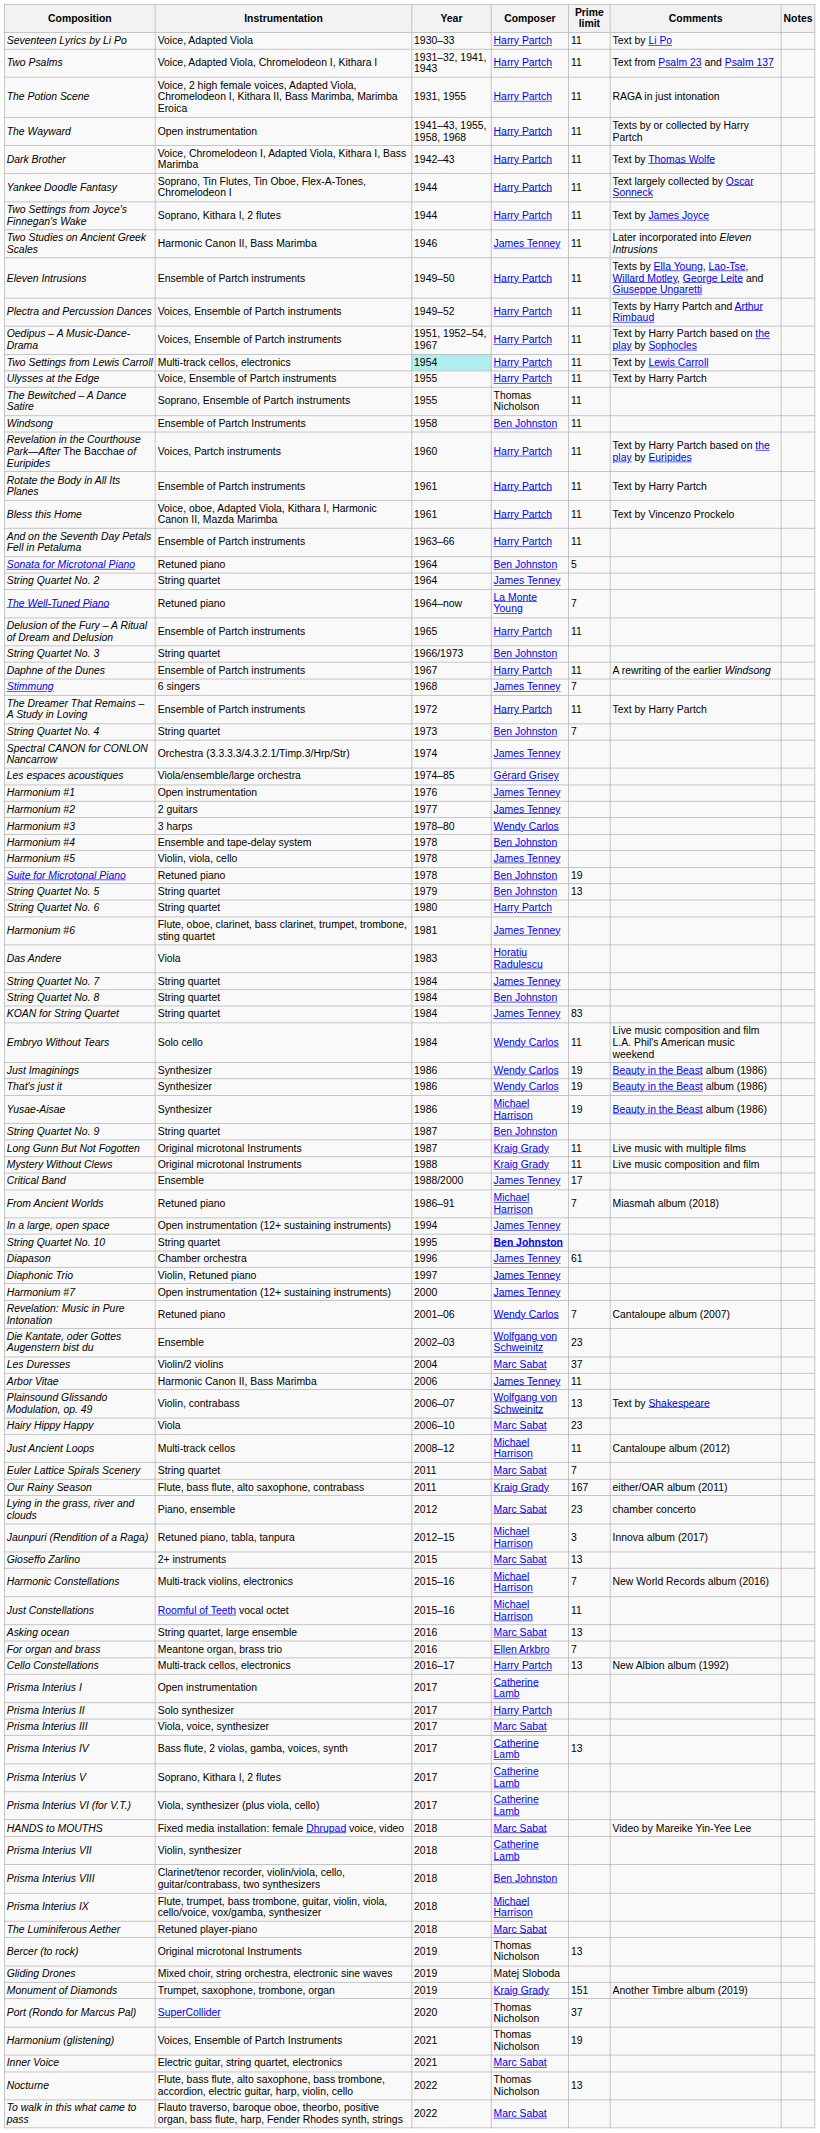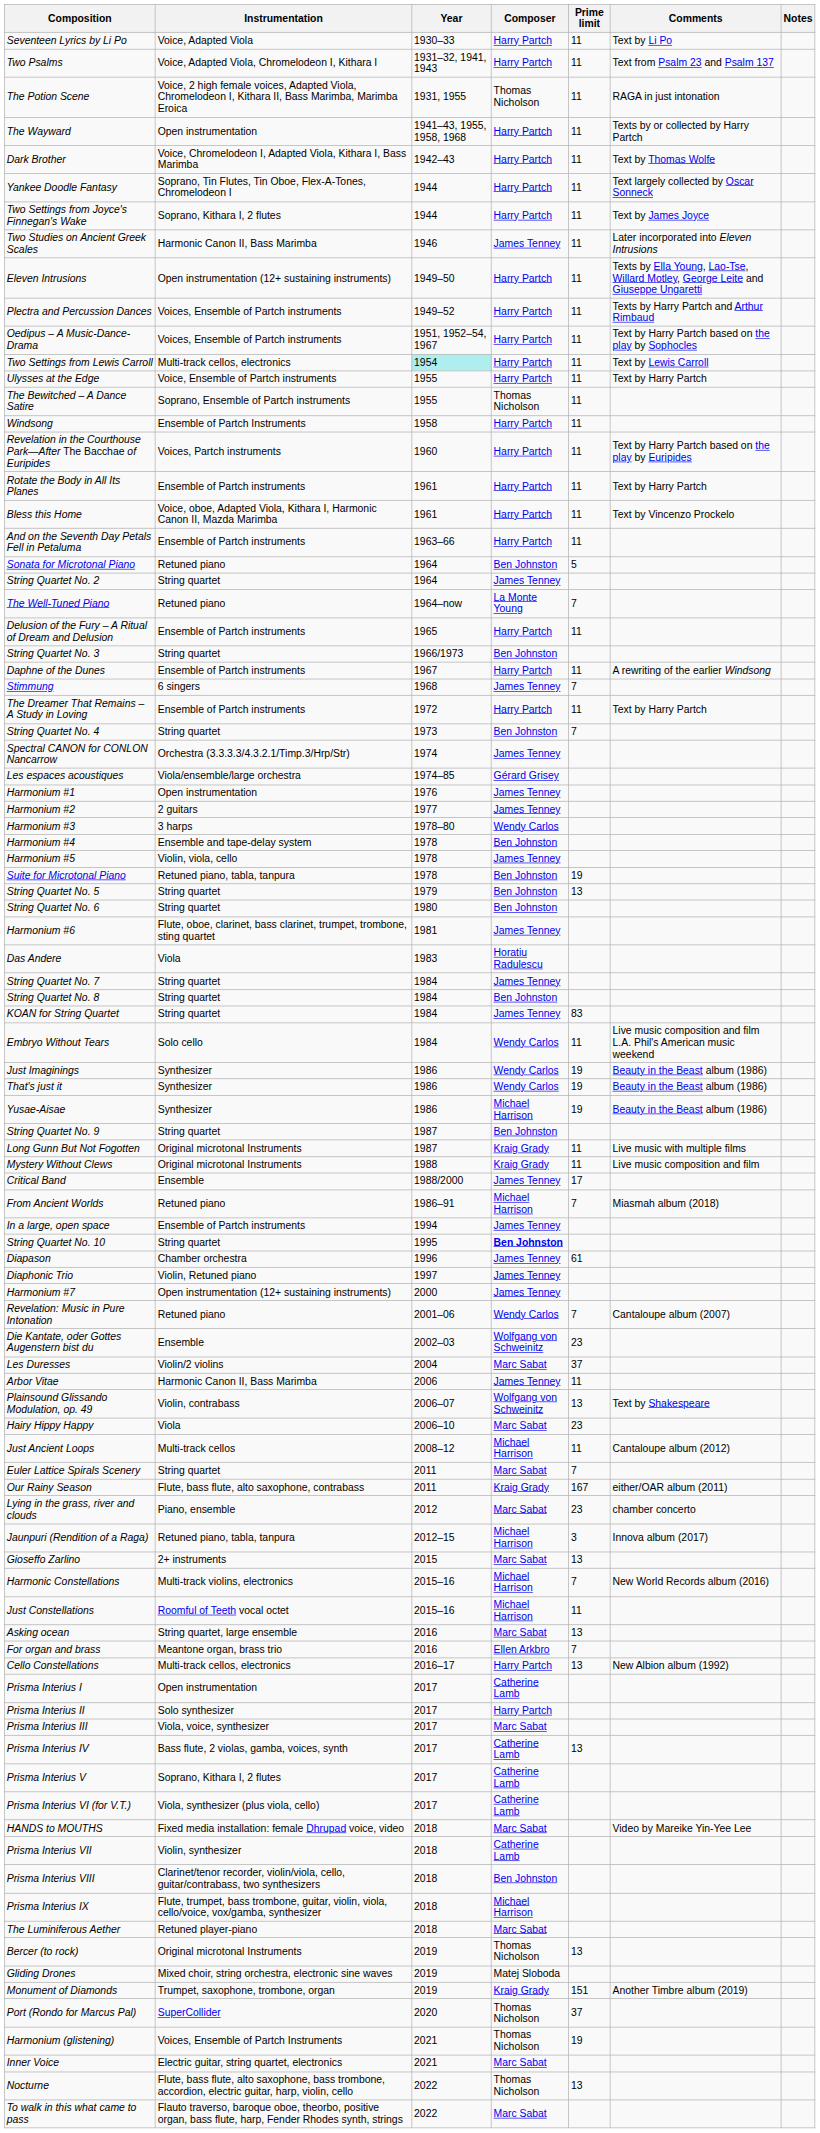The Potion Scene | Composer: Harry Partch -> Thomas Nicholson
Eleven Intrusions | Instrumentation: Ensemble of Partch instruments -> Open instrumentation (12+ sustaining instruments)
Windsong | Composer: Ben Johnston -> Harry Partch
Suite for Microtonal Piano | Instrumentation: Retuned piano -> Retuned piano, tabla, tanpura
String Quartet No. 6 | Composer: Harry Partch -> Ben Johnston
In a large, open space | Instrumentation: Open instrumentation (12+ sustaining instruments) -> Ensemble of Partch instruments
